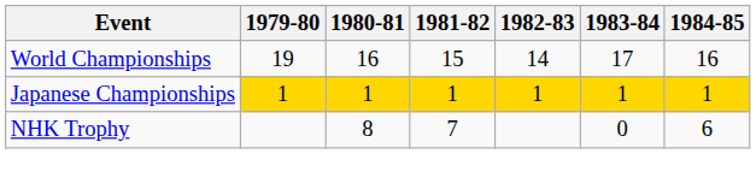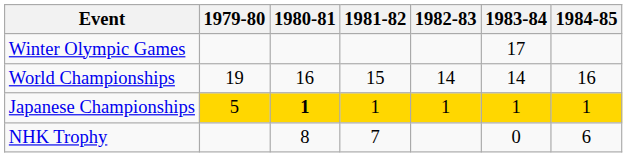+ row: Winter Olympic Games | 17
World Championships | 1983-84: 17 -> 14
Japanese Championships | 1979-80: 1 -> 5
Japanese Championships | 1980-81: normal -> bold
